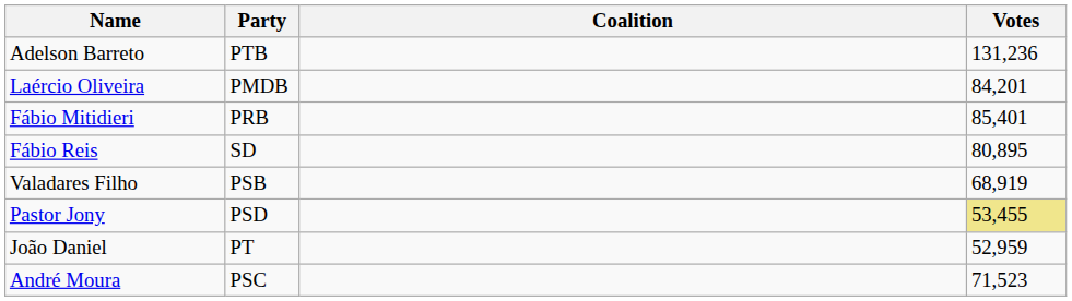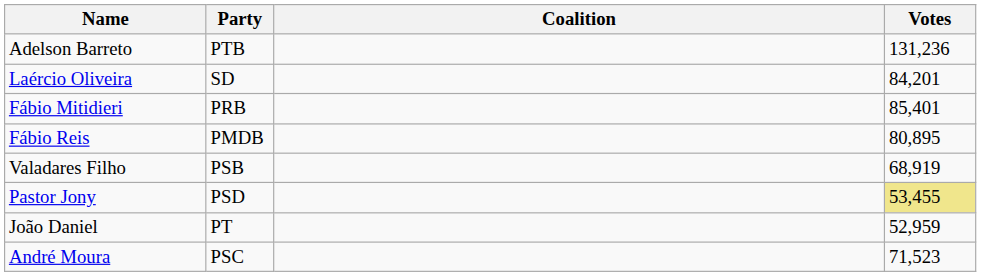Laércio Oliveira | Party: PMDB -> SD
Fábio Reis | Party: SD -> PMDB
